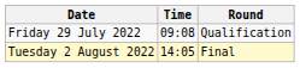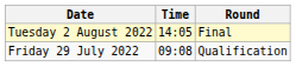rows swapped: Friday 29 July 2022 <-> Tuesday 2 August 2022
